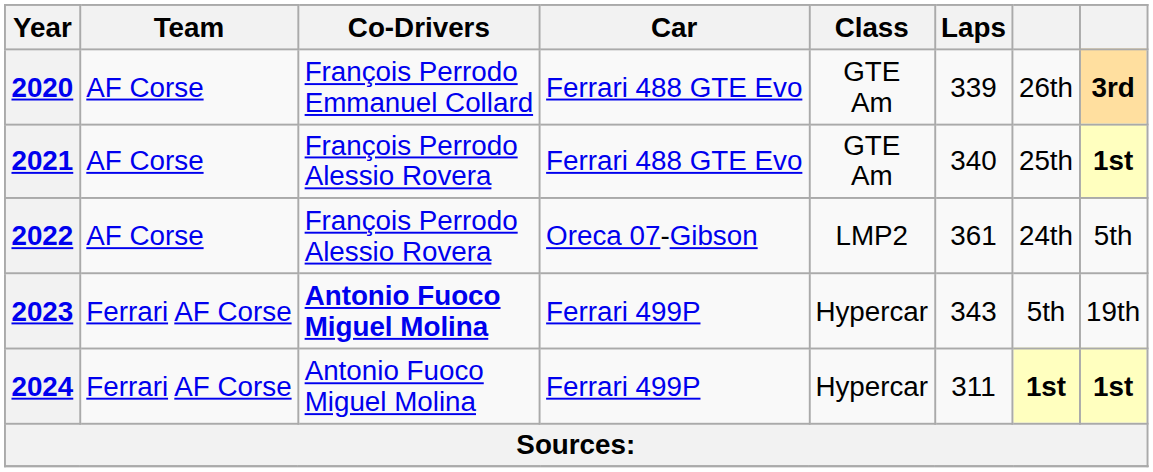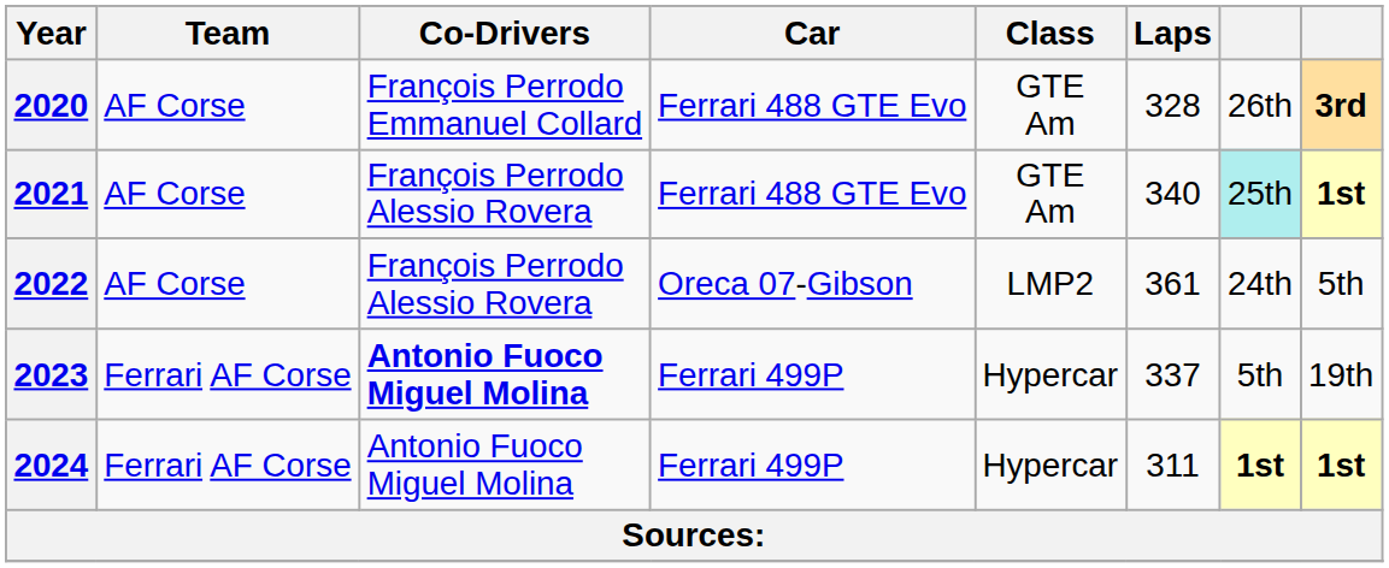2020 | Laps: 339 -> 328
2021 | column 7: no background -> paleturquoise background
2023 | Laps: 343 -> 337
